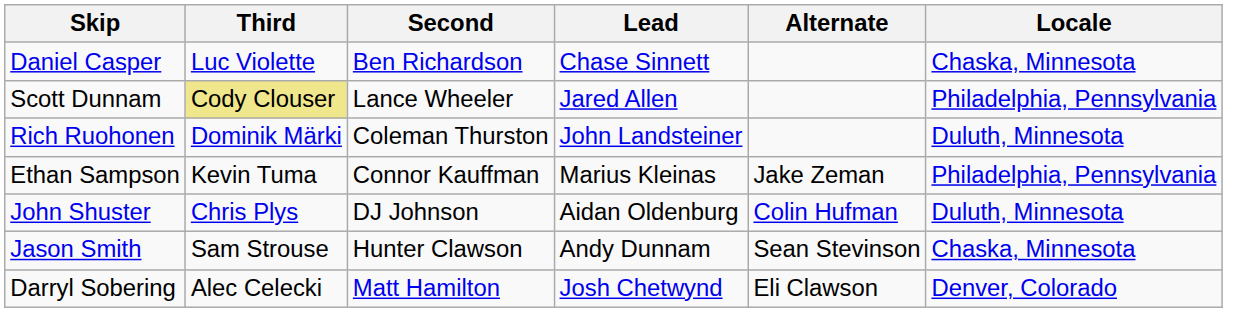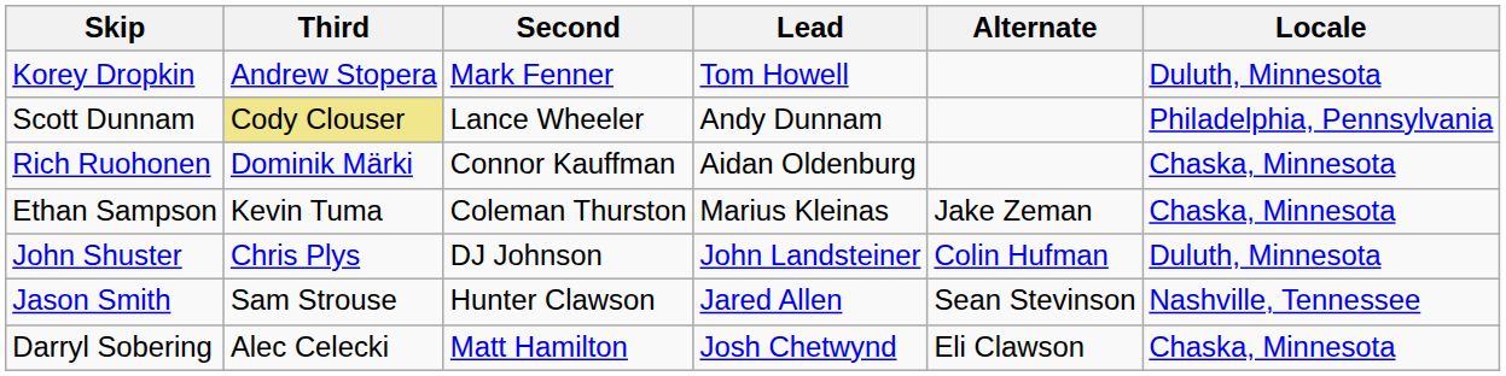- row: Daniel Casper | Luc Violette | Ben Richardson | Chase Sinnett | Chaska, Minnesota
+ row: Korey Dropkin | Andrew Stopera | Mark Fenner | Tom Howell | Duluth, Minnesota
Scott Dunnam | Lead: Jared Allen -> Andy Dunnam
Rich Ruohonen | Second: Coleman Thurston -> Connor Kauffman
Rich Ruohonen | Lead: John Landsteiner -> Aidan Oldenburg
Rich Ruohonen | Locale: Duluth, Minnesota -> Chaska, Minnesota
Ethan Sampson | Second: Connor Kauffman -> Coleman Thurston
Ethan Sampson | Locale: Philadelphia, Pennsylvania -> Chaska, Minnesota
John Shuster | Lead: Aidan Oldenburg -> John Landsteiner
Jason Smith | Lead: Andy Dunnam -> Jared Allen
Jason Smith | Locale: Chaska, Minnesota -> Nashville, Tennessee
Darryl Sobering | Locale: Denver, Colorado -> Chaska, Minnesota
